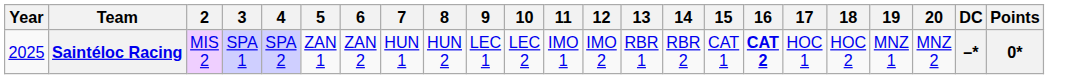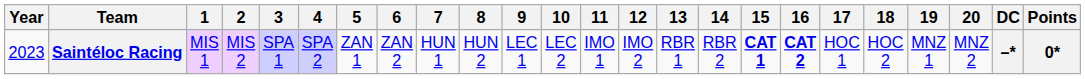+ column: 1 | MIS 1
Saintéloc Racing | Year: 2025 -> 2023
Saintéloc Racing | 15: normal -> bold
